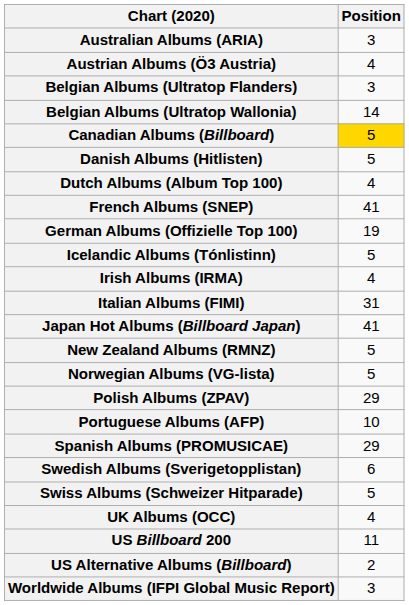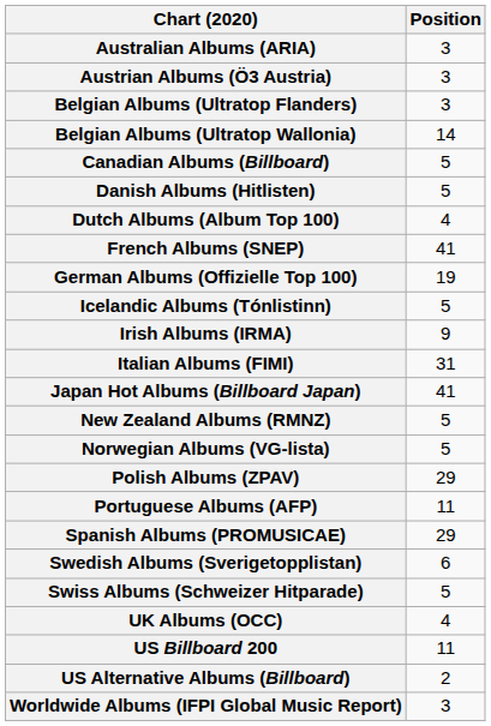Austrian Albums (Ö3 Austria) | Position: 4 -> 3
Canadian Albums (Billboard) | Position: gold background -> no background
Irish Albums (IRMA) | Position: 4 -> 9
Portuguese Albums (AFP) | Position: 10 -> 11
